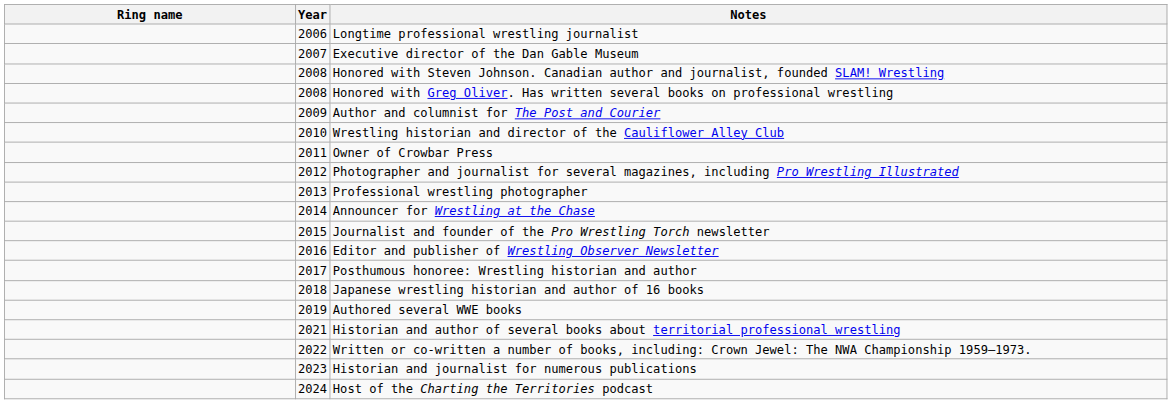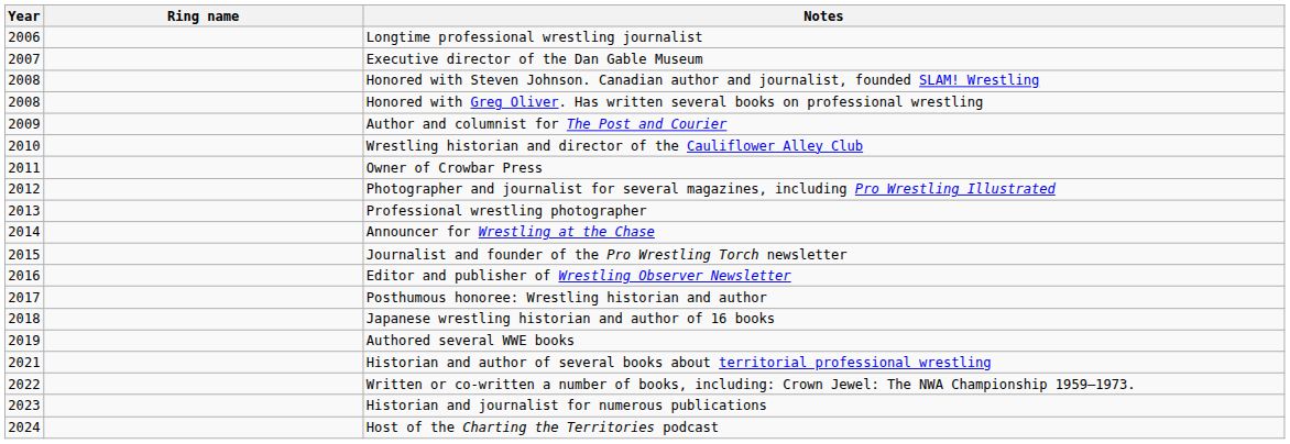columns swapped: Year <-> Ring name
